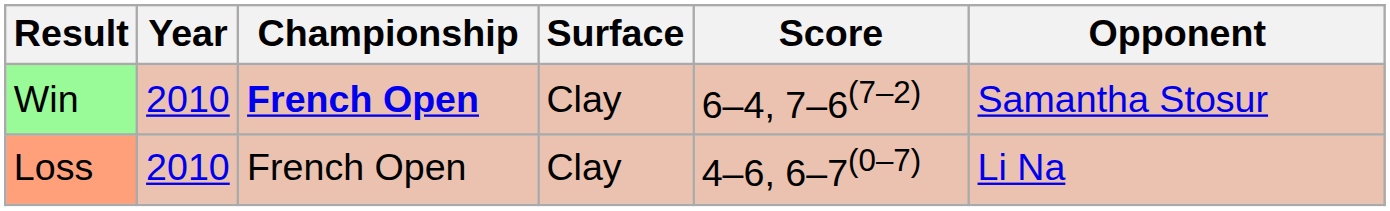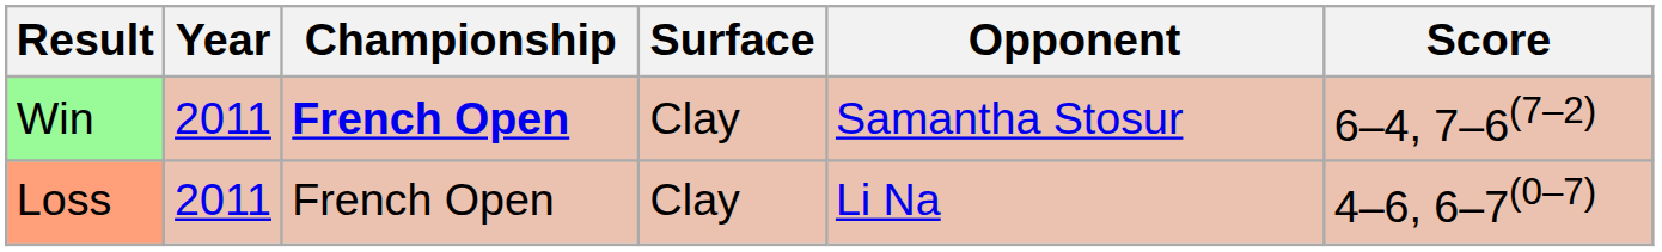columns swapped: Opponent <-> Score
Win | Year: 2010 -> 2011
Loss | Year: 2010 -> 2011
